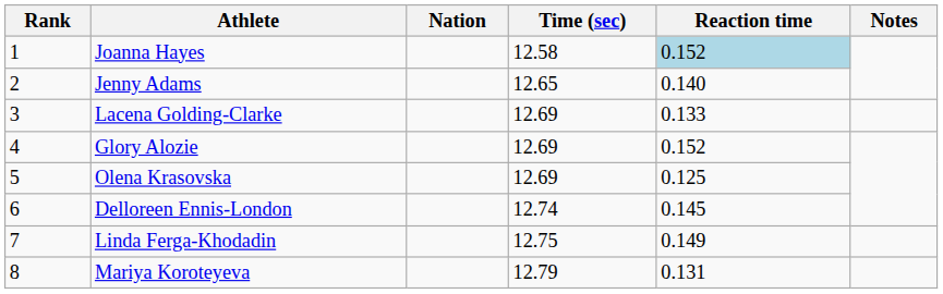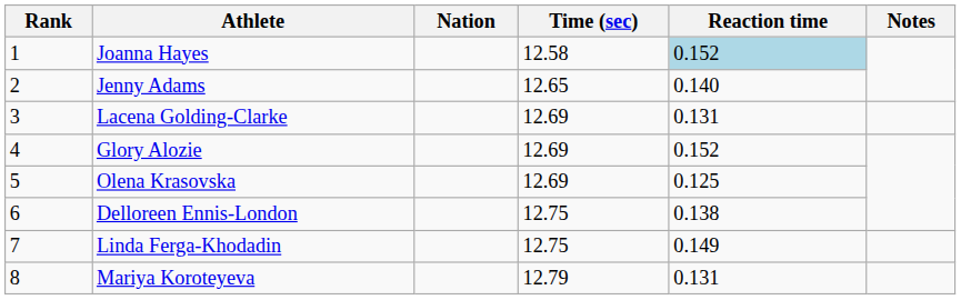Lacena Golding-Clarke | Reaction time: 0.133 -> 0.131
Delloreen Ennis-London | Time (sec): 12.74 -> 12.75
Delloreen Ennis-London | Reaction time: 0.145 -> 0.138
